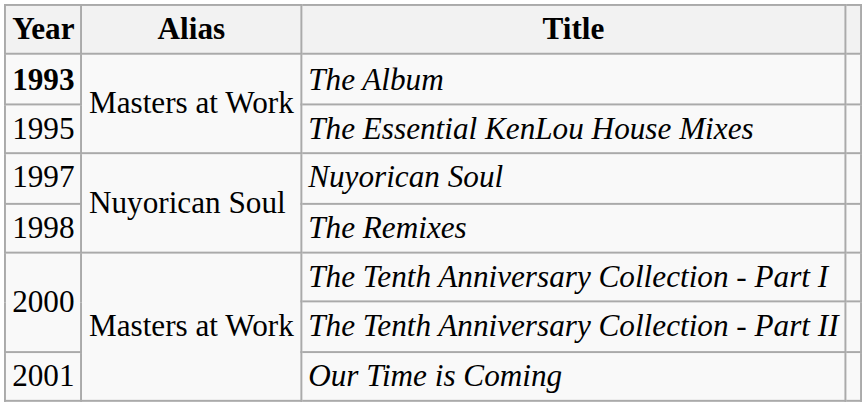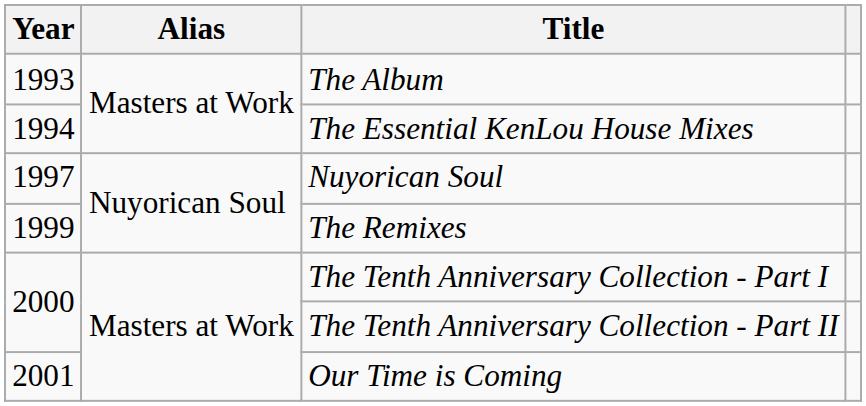The Album | Year: bold -> normal
The Essential KenLou House Mixes | Year: 1995 -> 1994
The Remixes | Year: 1998 -> 1999
